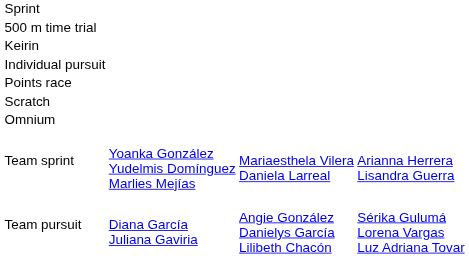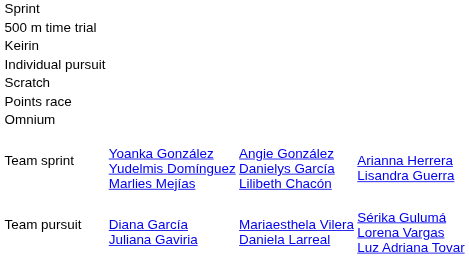rows swapped: Scratch <-> Points race
Team sprint | column 3: Mariaesthela Vilera Daniela Larreal -> Angie González Danielys García Lilibeth Chacón
Team pursuit | column 3: Angie González Danielys García Lilibeth Chacón -> Mariaesthela Vilera Daniela Larreal
